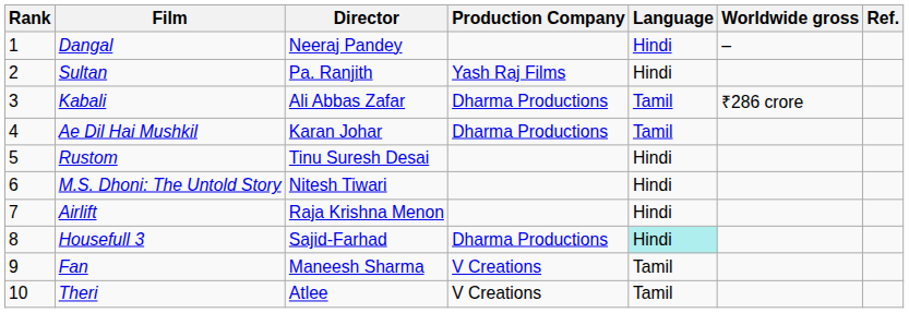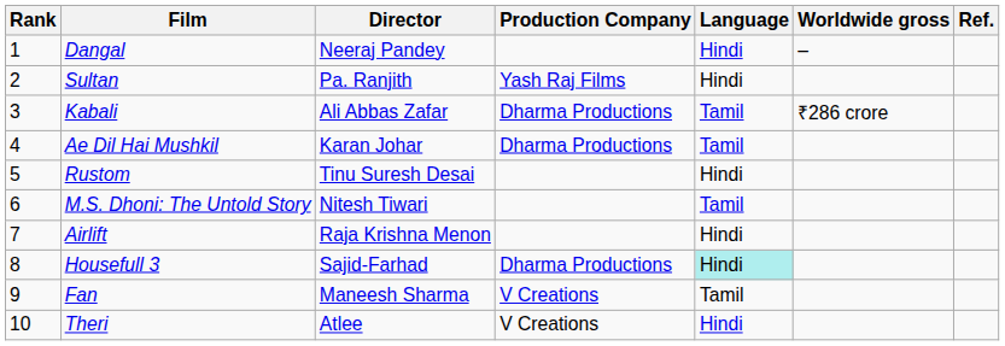M.S. Dhoni: The Untold Story | Language: Hindi -> Tamil
Theri | Language: Tamil -> Hindi
